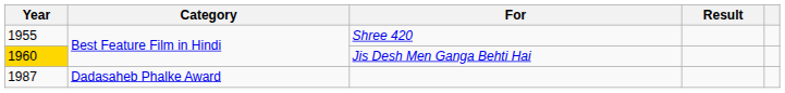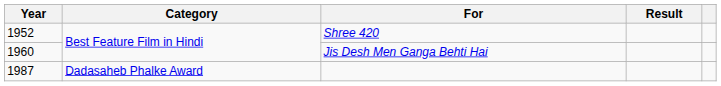Shree 420 | Year: 1955 -> 1952
Jis Desh Men Ganga Behti Hai | Year: gold background -> no background
